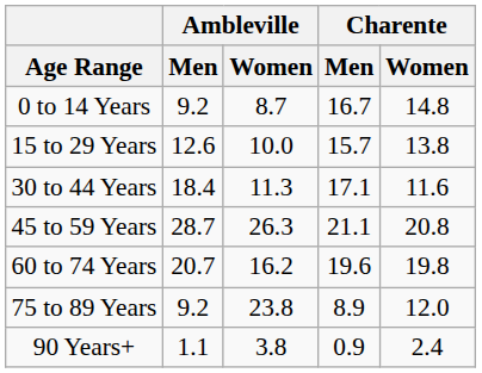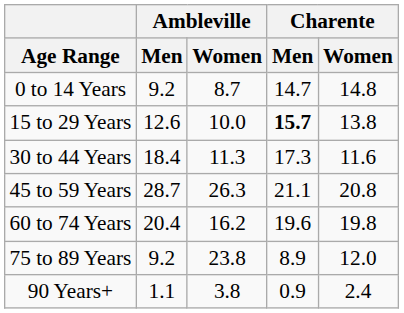0 to 14 Years | Charente / Men: 16.7 -> 14.7
15 to 29 Years | Charente / Men: normal -> bold
30 to 44 Years | Charente / Men: 17.1 -> 17.3
60 to 74 Years | Ambleville / Men: 20.7 -> 20.4
